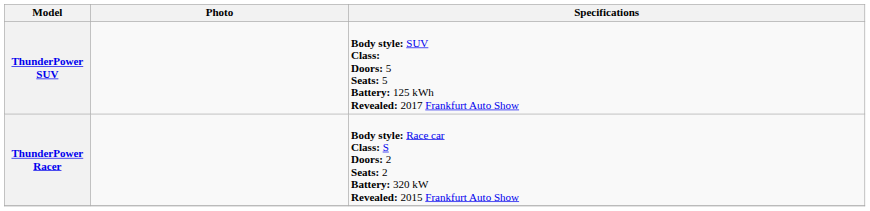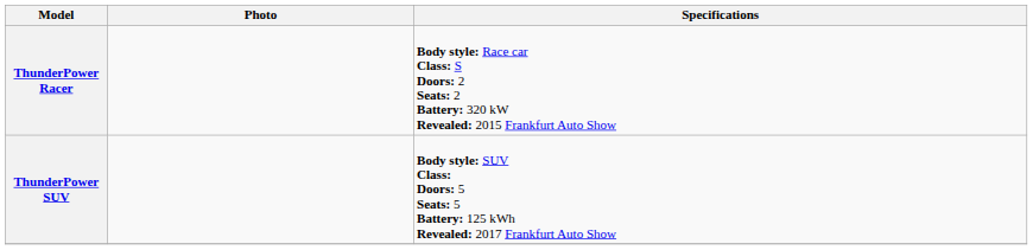rows swapped: ThunderPower Racer <-> ThunderPower SUV
